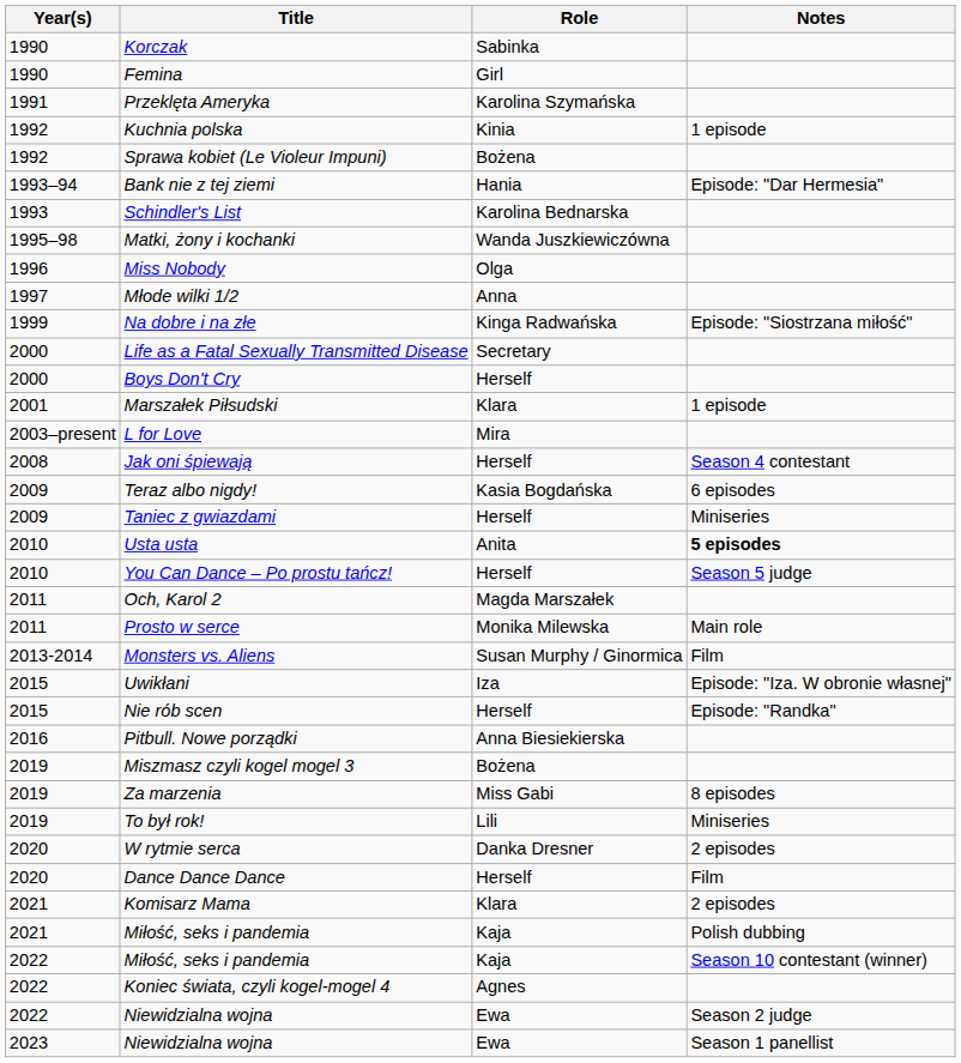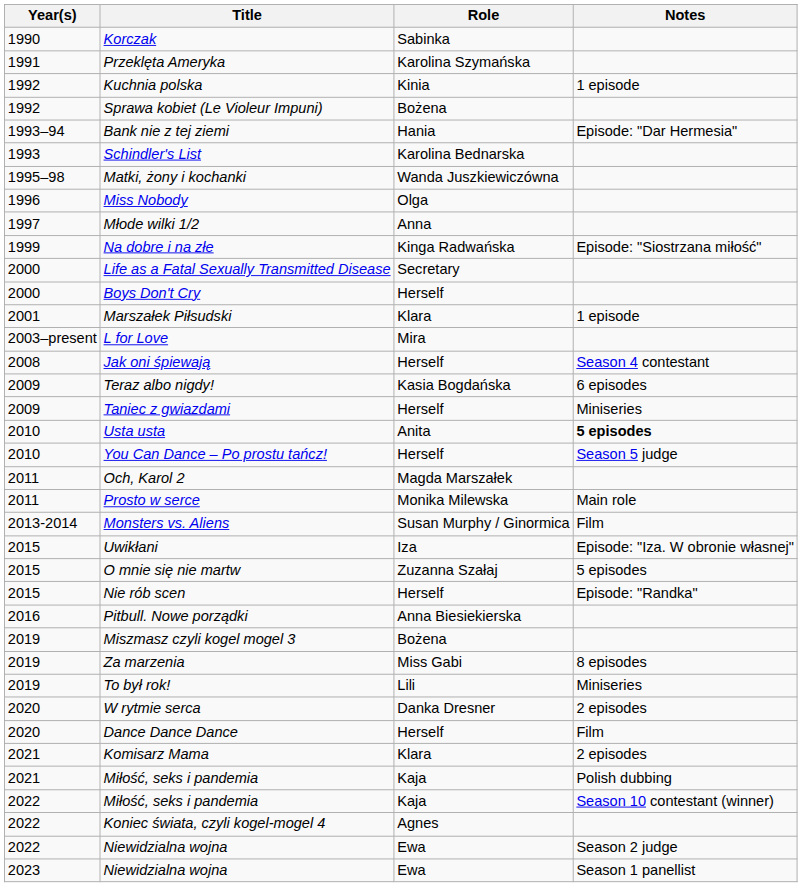- row: 1990 | Femina | Girl
+ row: 2015 | O mnie się nie martw | Zuzanna Szałaj | 5 episodes
